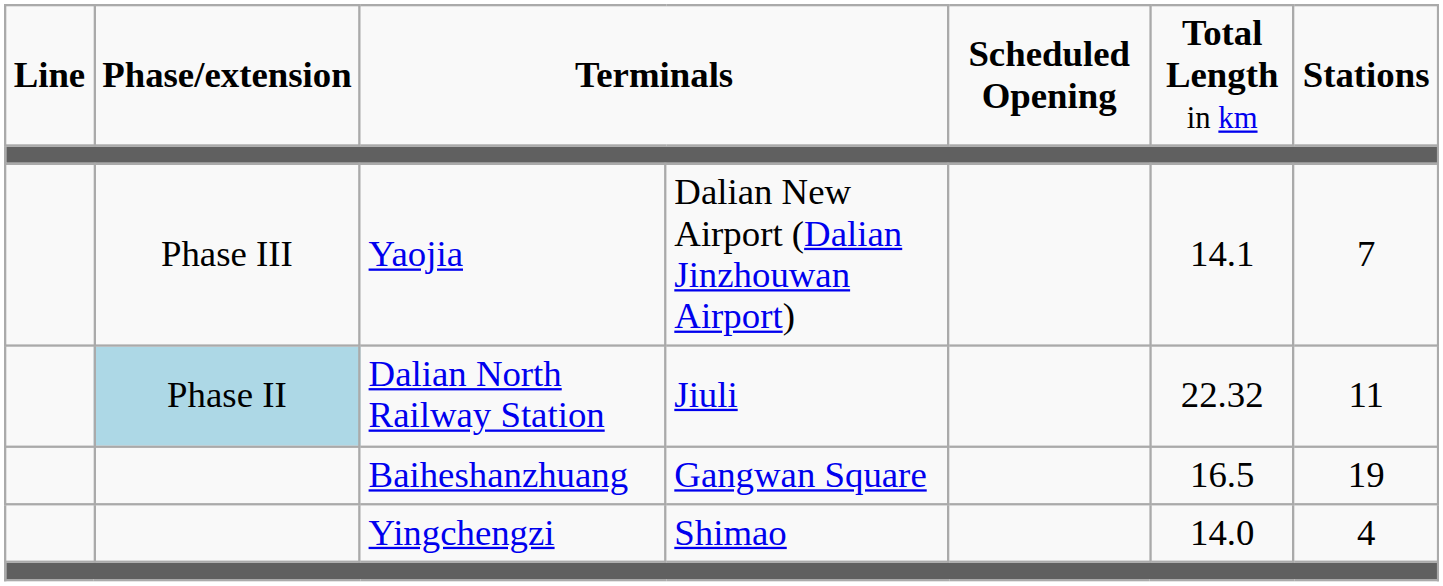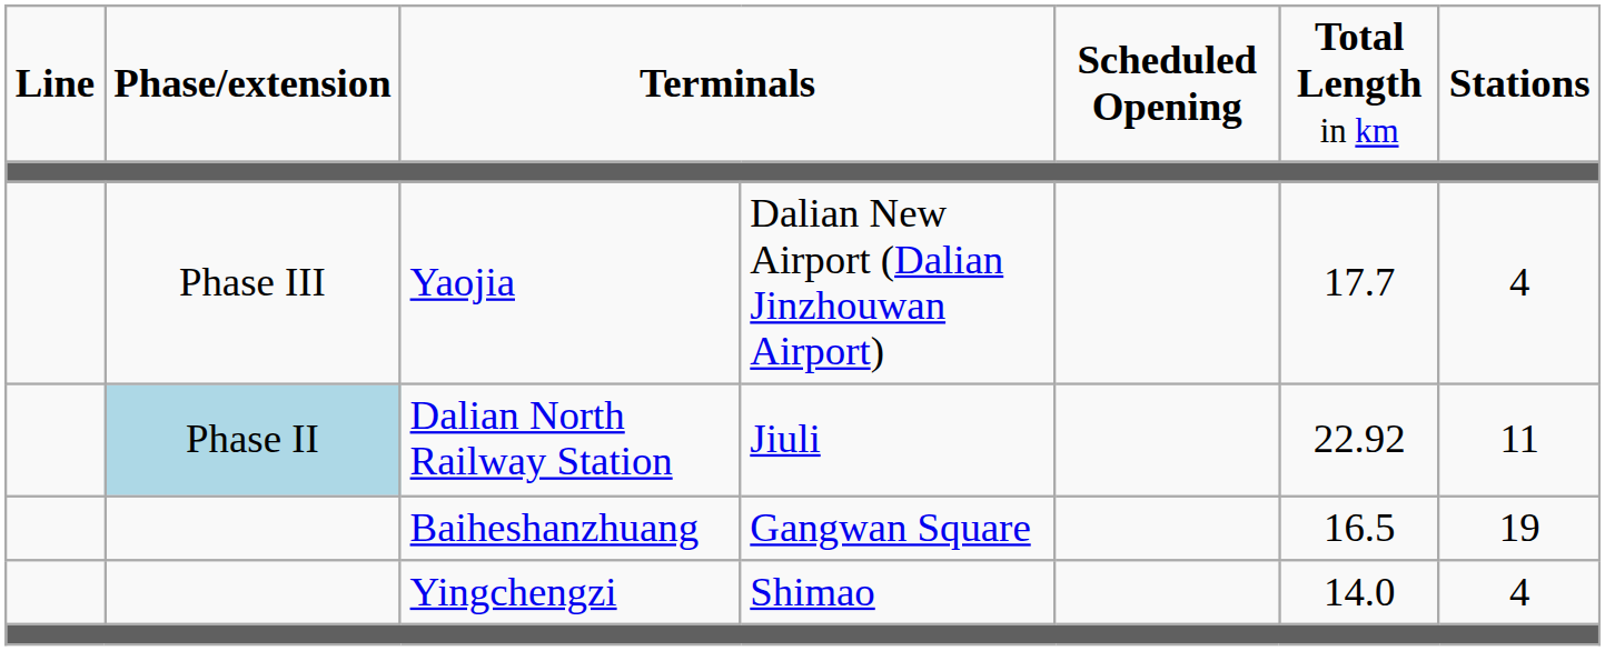Yaojia | column 6: 14.1 -> 17.7
Yaojia | column 7: 7 -> 4
Dalian North Railway Station | column 6: 22.32 -> 22.92
